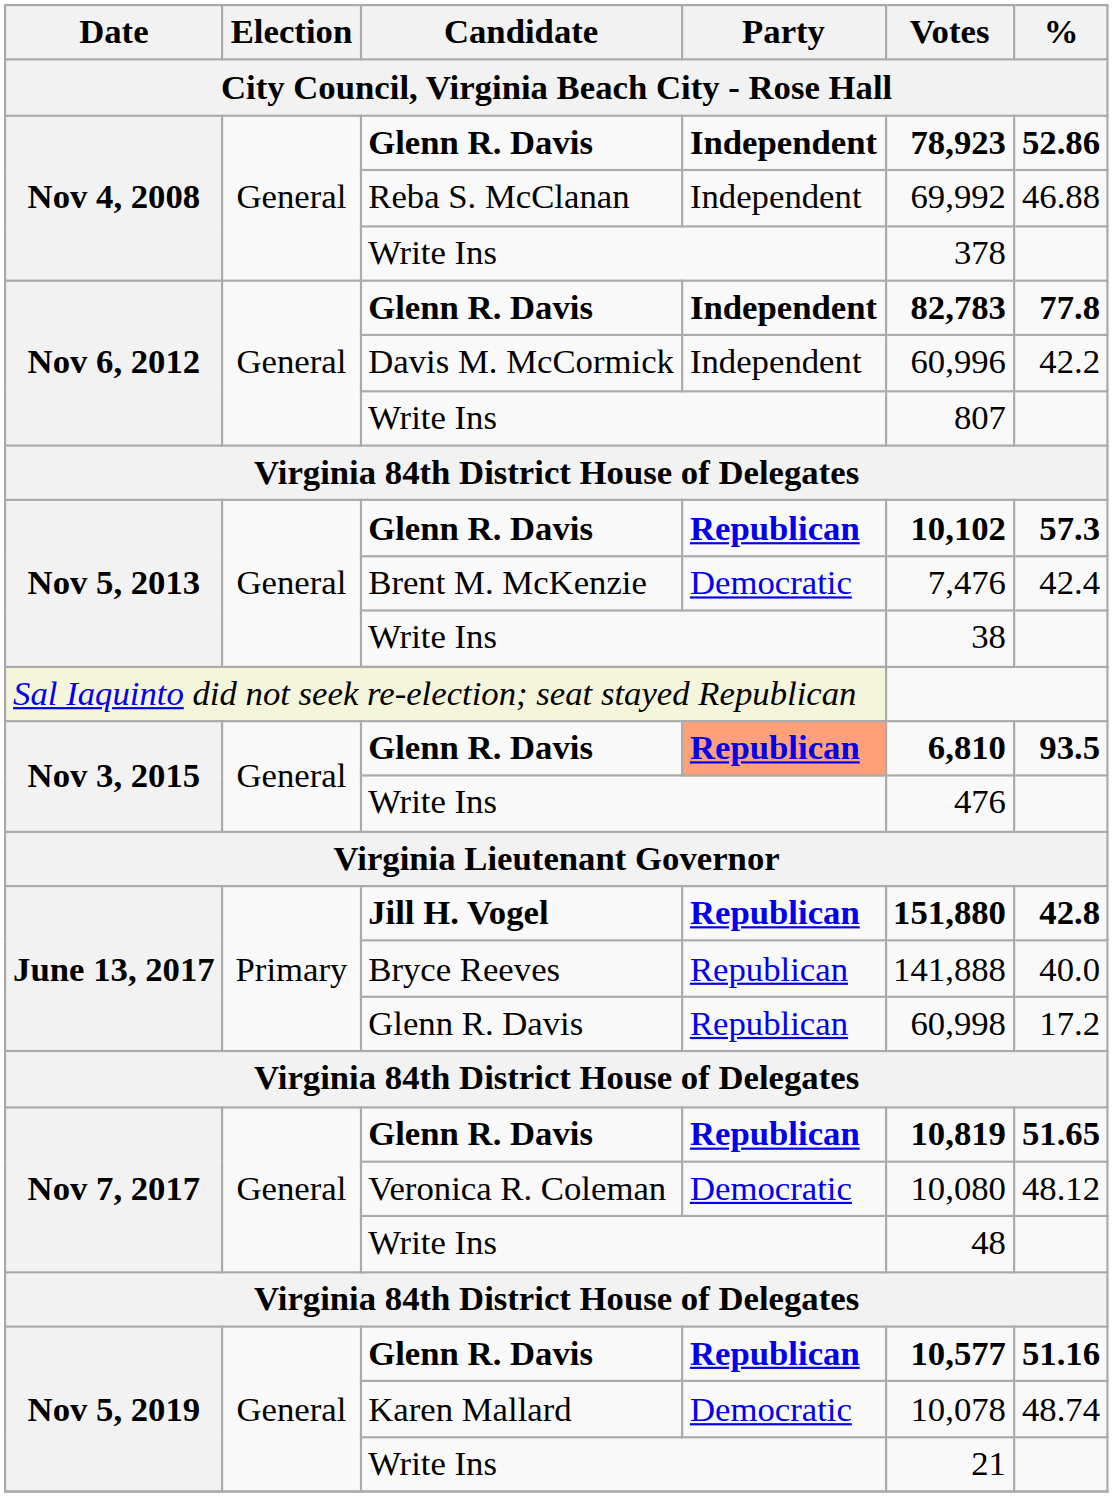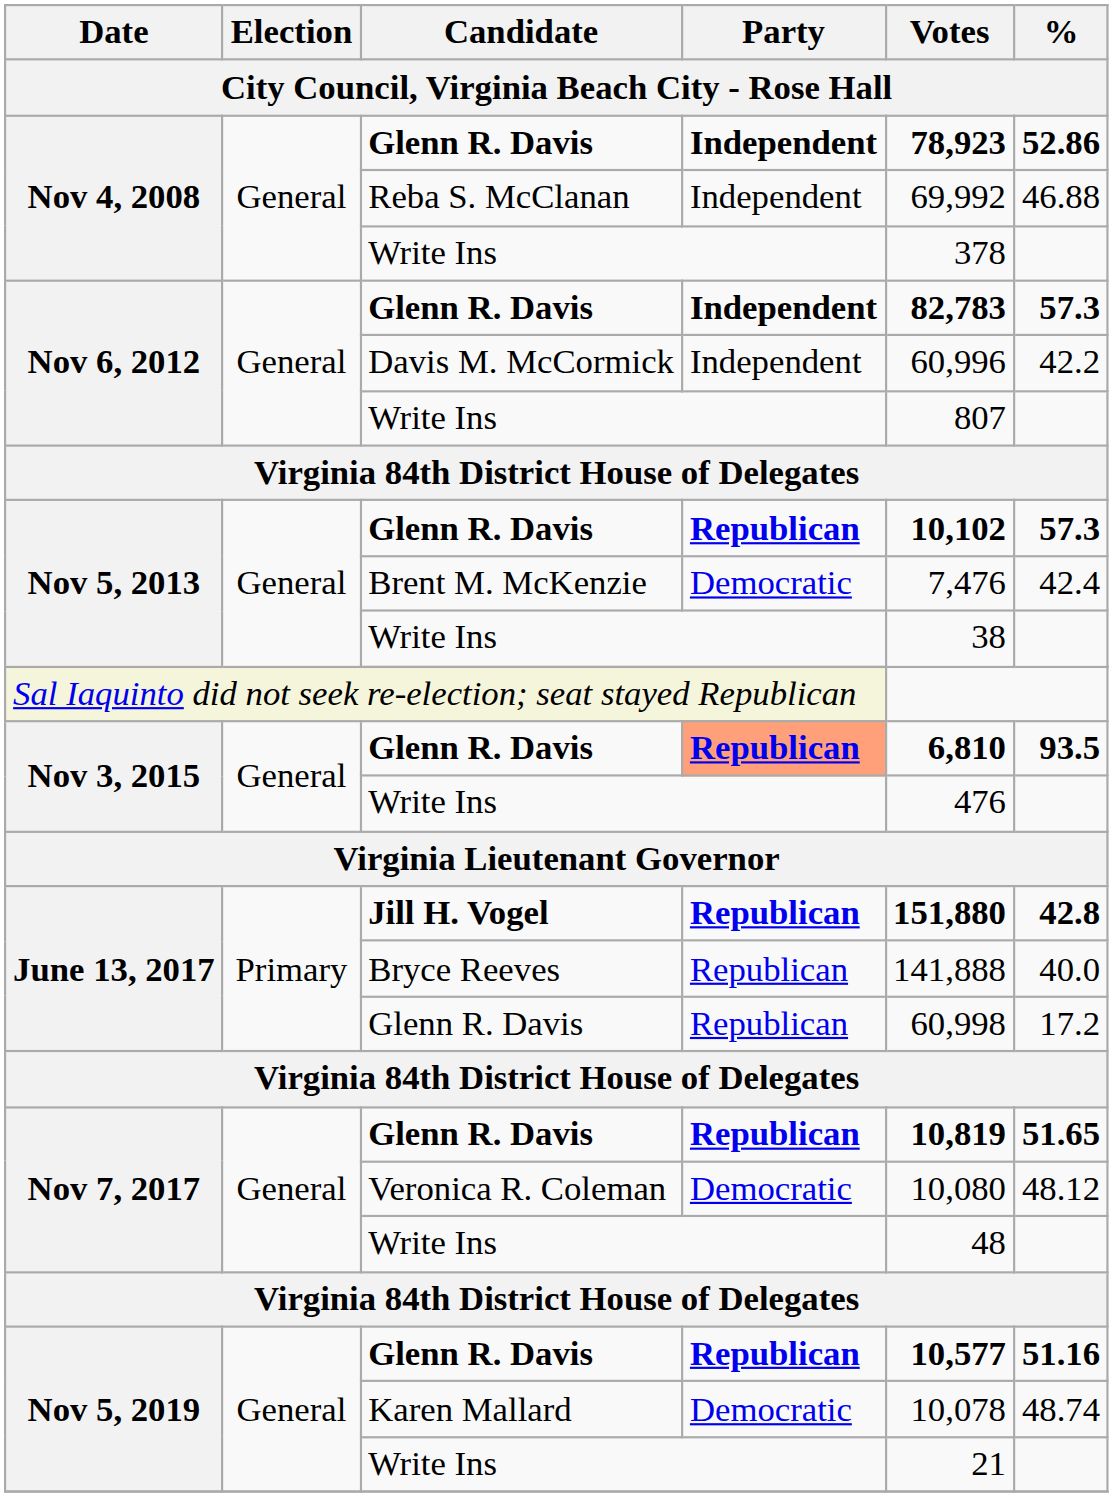Nov 6, 2012 / Glenn R. Davis | %: 77.8 -> 57.3
